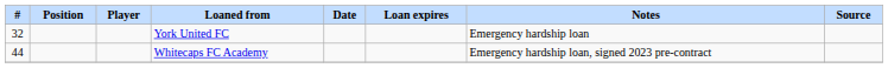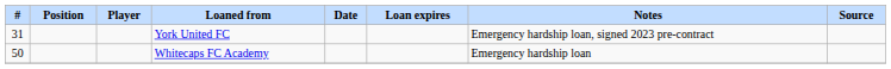York United FC | #: 32 -> 31
York United FC | Notes: Emergency hardship loan -> Emergency hardship loan, signed 2023 pre-contract
Whitecaps FC Academy | #: 44 -> 50
Whitecaps FC Academy | Notes: Emergency hardship loan, signed 2023 pre-contract -> Emergency hardship loan
